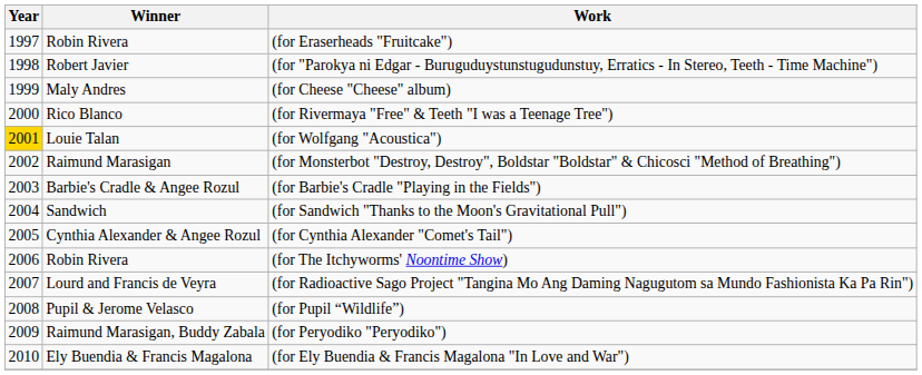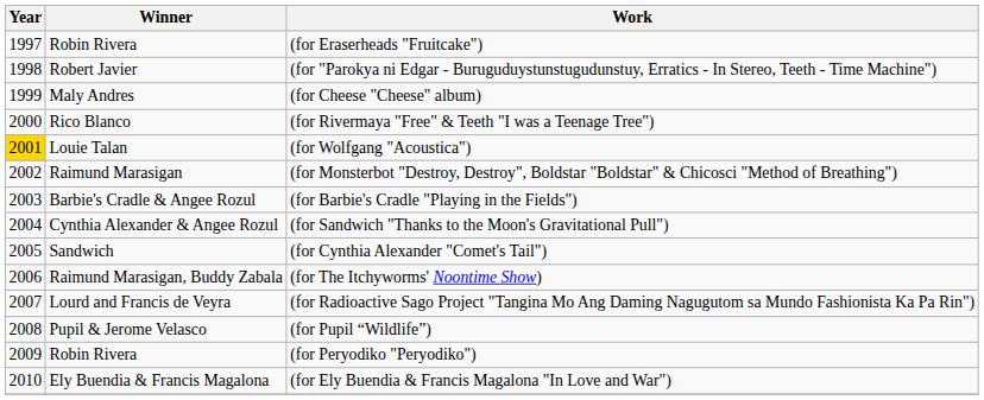(for Sandwich "Thanks to the Moon's Gravitational Pull") | Winner: Sandwich -> Cynthia Alexander & Angee Rozul
(for Cynthia Alexander "Comet's Tail") | Winner: Cynthia Alexander & Angee Rozul -> Sandwich
(for The Itchyworms' Noontime Show) | Winner: Robin Rivera -> Raimund Marasigan, Buddy Zabala
(for Peryodiko "Peryodiko") | Winner: Raimund Marasigan, Buddy Zabala -> Robin Rivera
